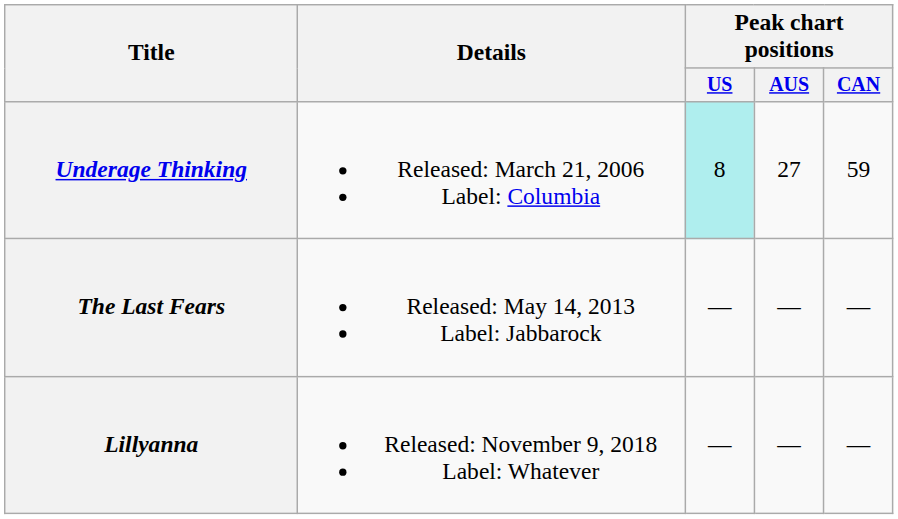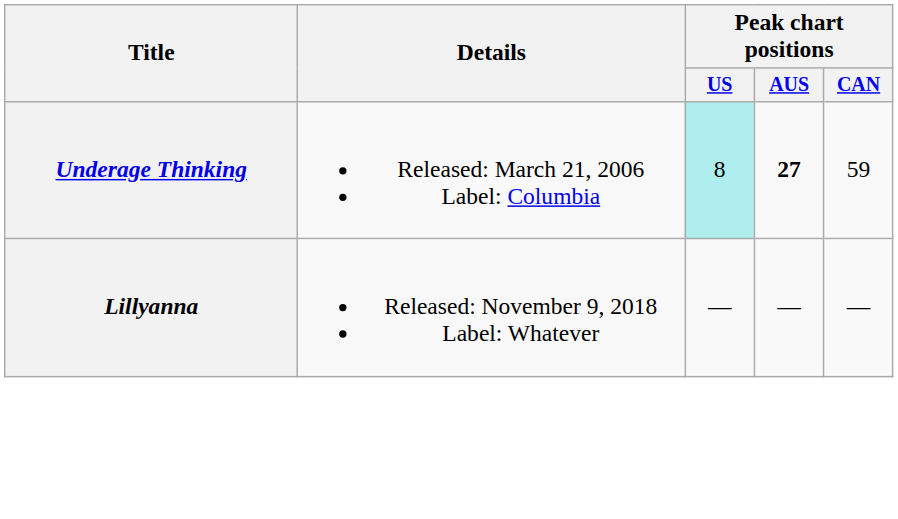Underage Thinking | Peak chart positions / AUS: normal -> bold
- row: The Last Fears | Released: May 14, 2013 Label: Jabbarock | — | — | —
